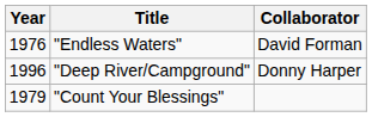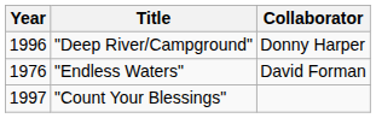rows swapped: "Endless Waters" <-> "Deep River/Campground"
"Count Your Blessings" | Year: 1979 -> 1997
